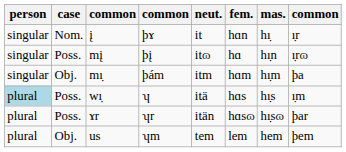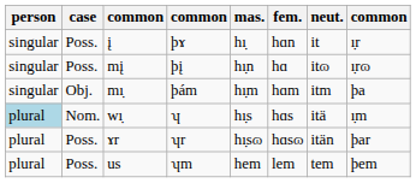columns swapped: mas. <-> neut.
į | case: Nom. -> Poss.
wı̣ | case: Poss. -> Nom.
us | case: Obj. -> Poss.
